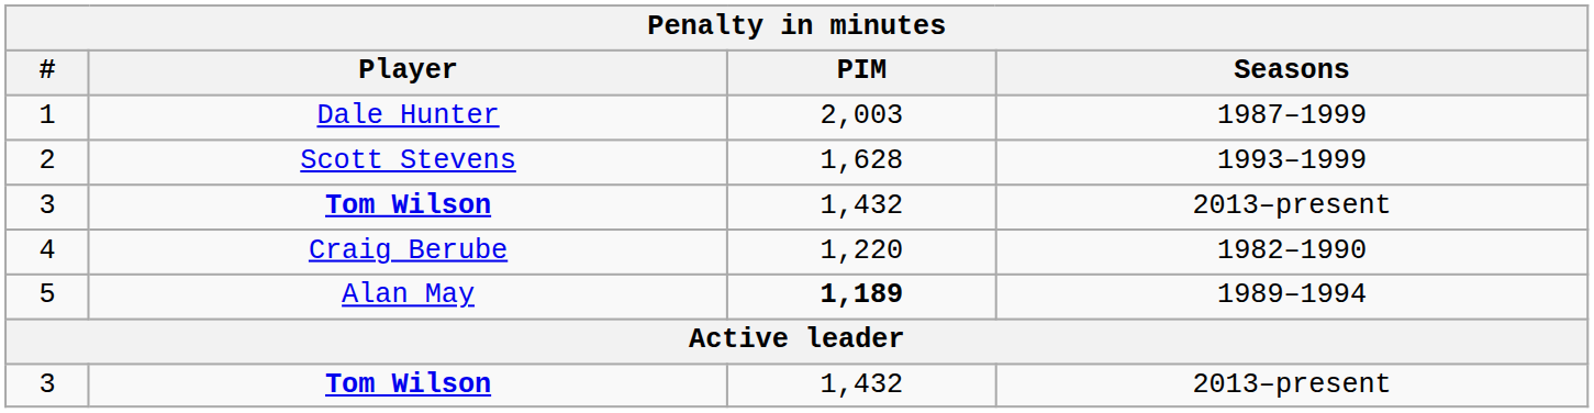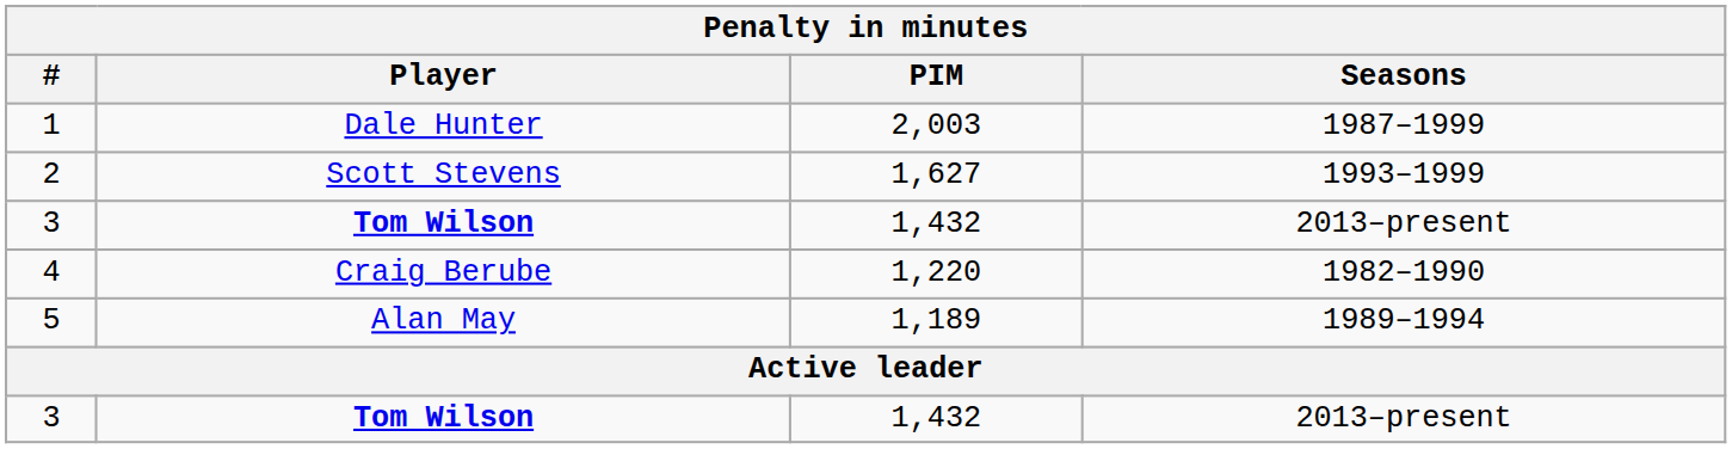2 | PIM: 1,628 -> 1,627
5 | PIM: bold -> normal
